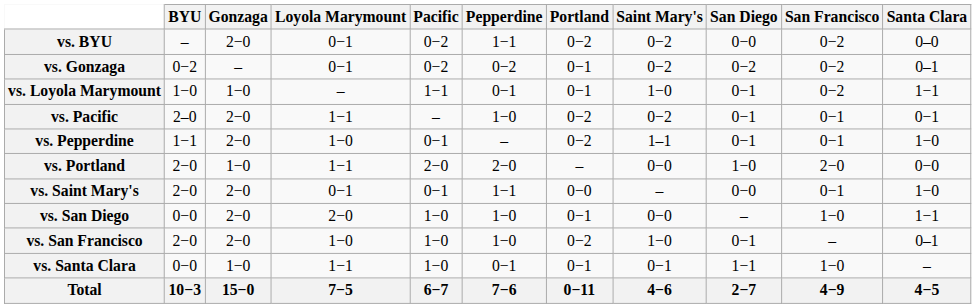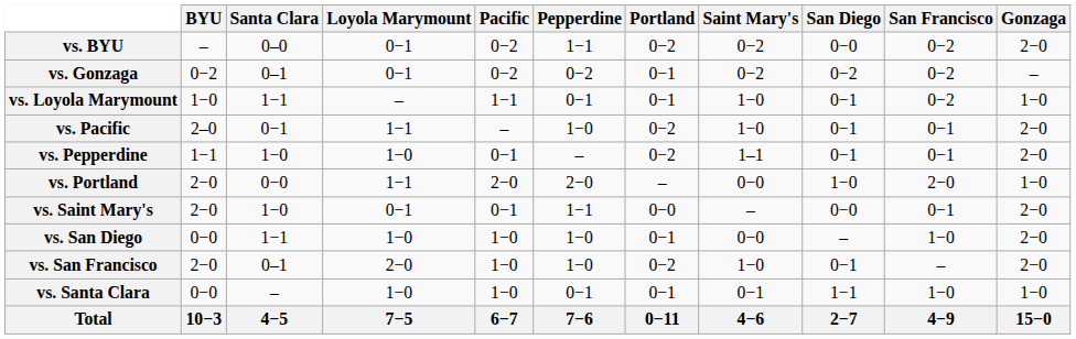columns swapped: Gonzaga <-> Santa Clara
vs. Pacific | Saint Mary's: 0−2 -> 1−0
vs. San Diego | Loyola Marymount: 2−0 -> 1−0
vs. San Francisco | Loyola Marymount: 1−0 -> 2−0
vs. Santa Clara | Loyola Marymount: 1−1 -> 1−0
